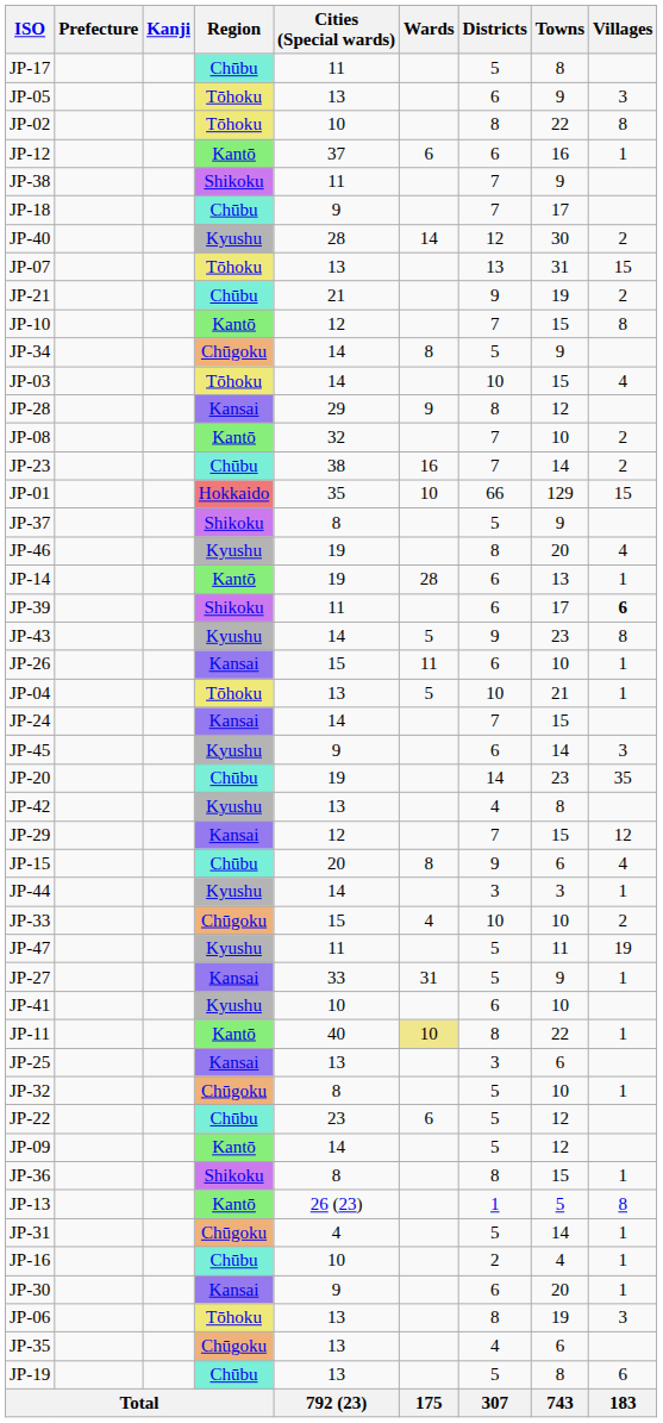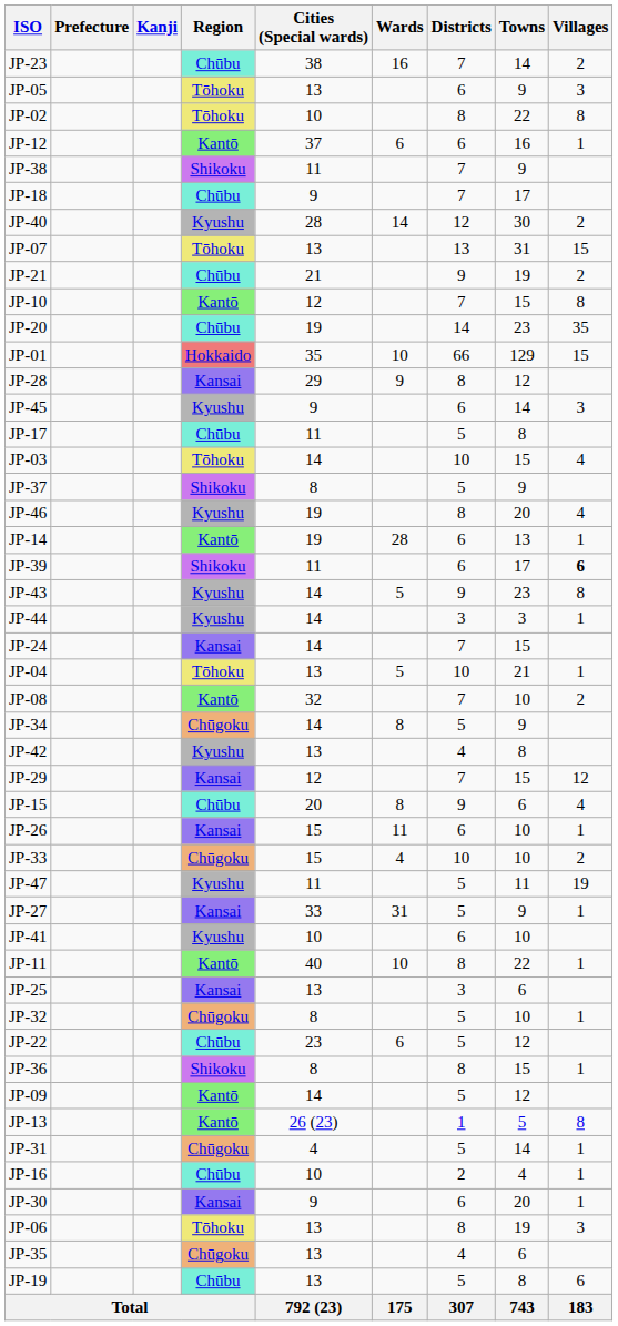rows swapped: JP-23 <-> JP-17
rows swapped: JP-34 <-> JP-20
rows swapped: JP-01 <-> JP-03
rows swapped: JP-08 <-> JP-45
rows swapped: JP-26 <-> JP-44
rows swapped: JP-24 <-> JP-04
JP-11 | Wards: khaki background -> no background
rows swapped: JP-09 <-> JP-36
